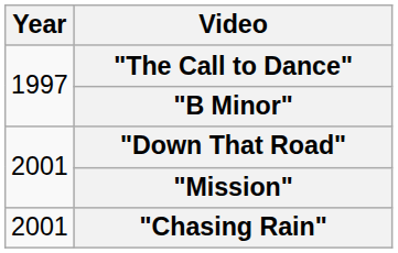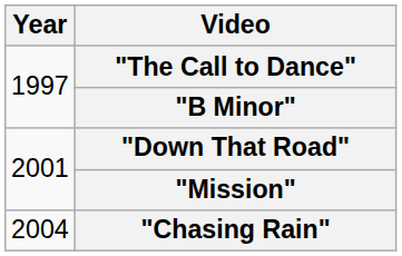"Chasing Rain" | Year: 2001 -> 2004
